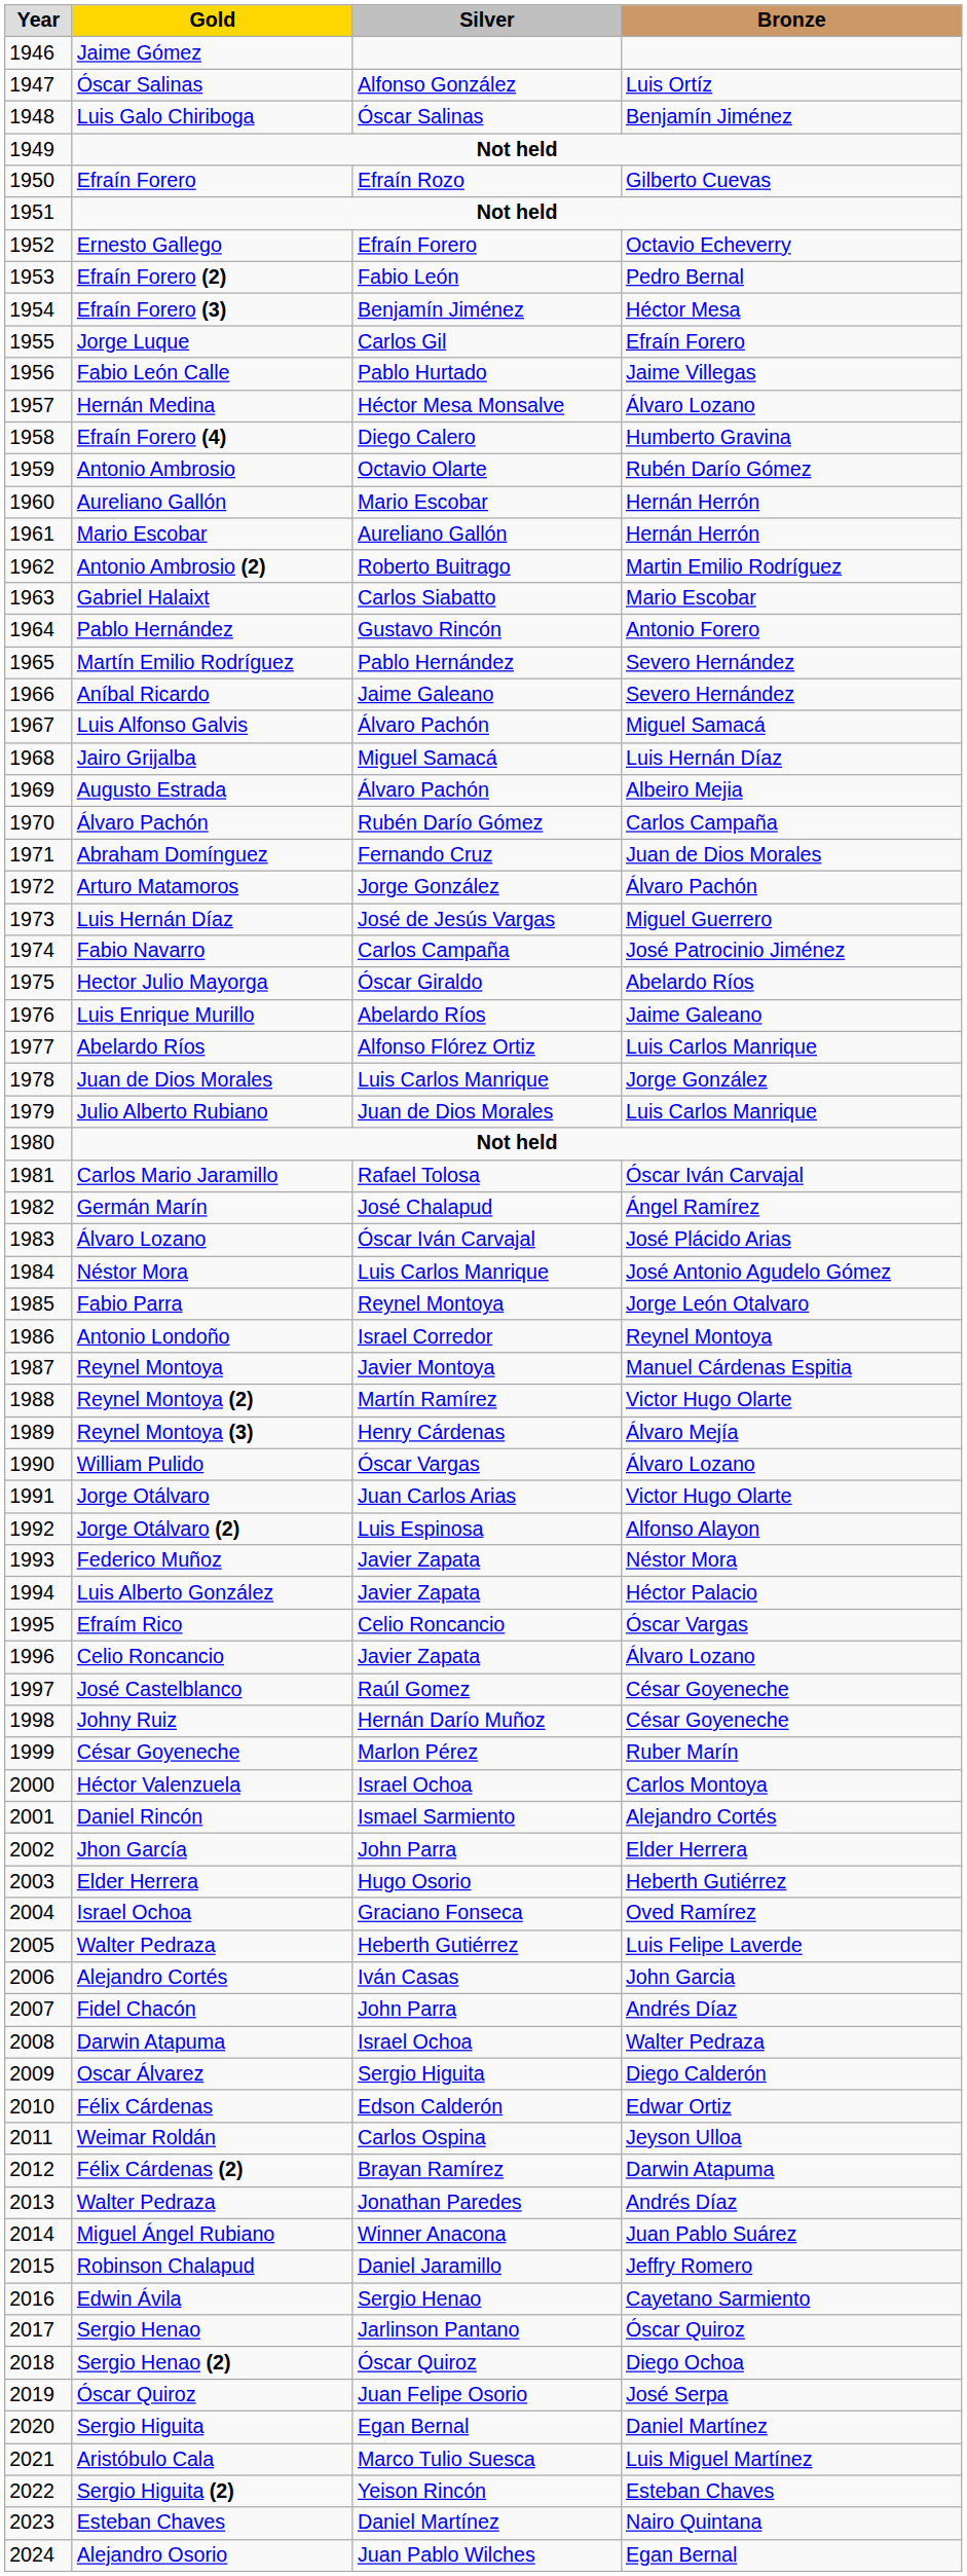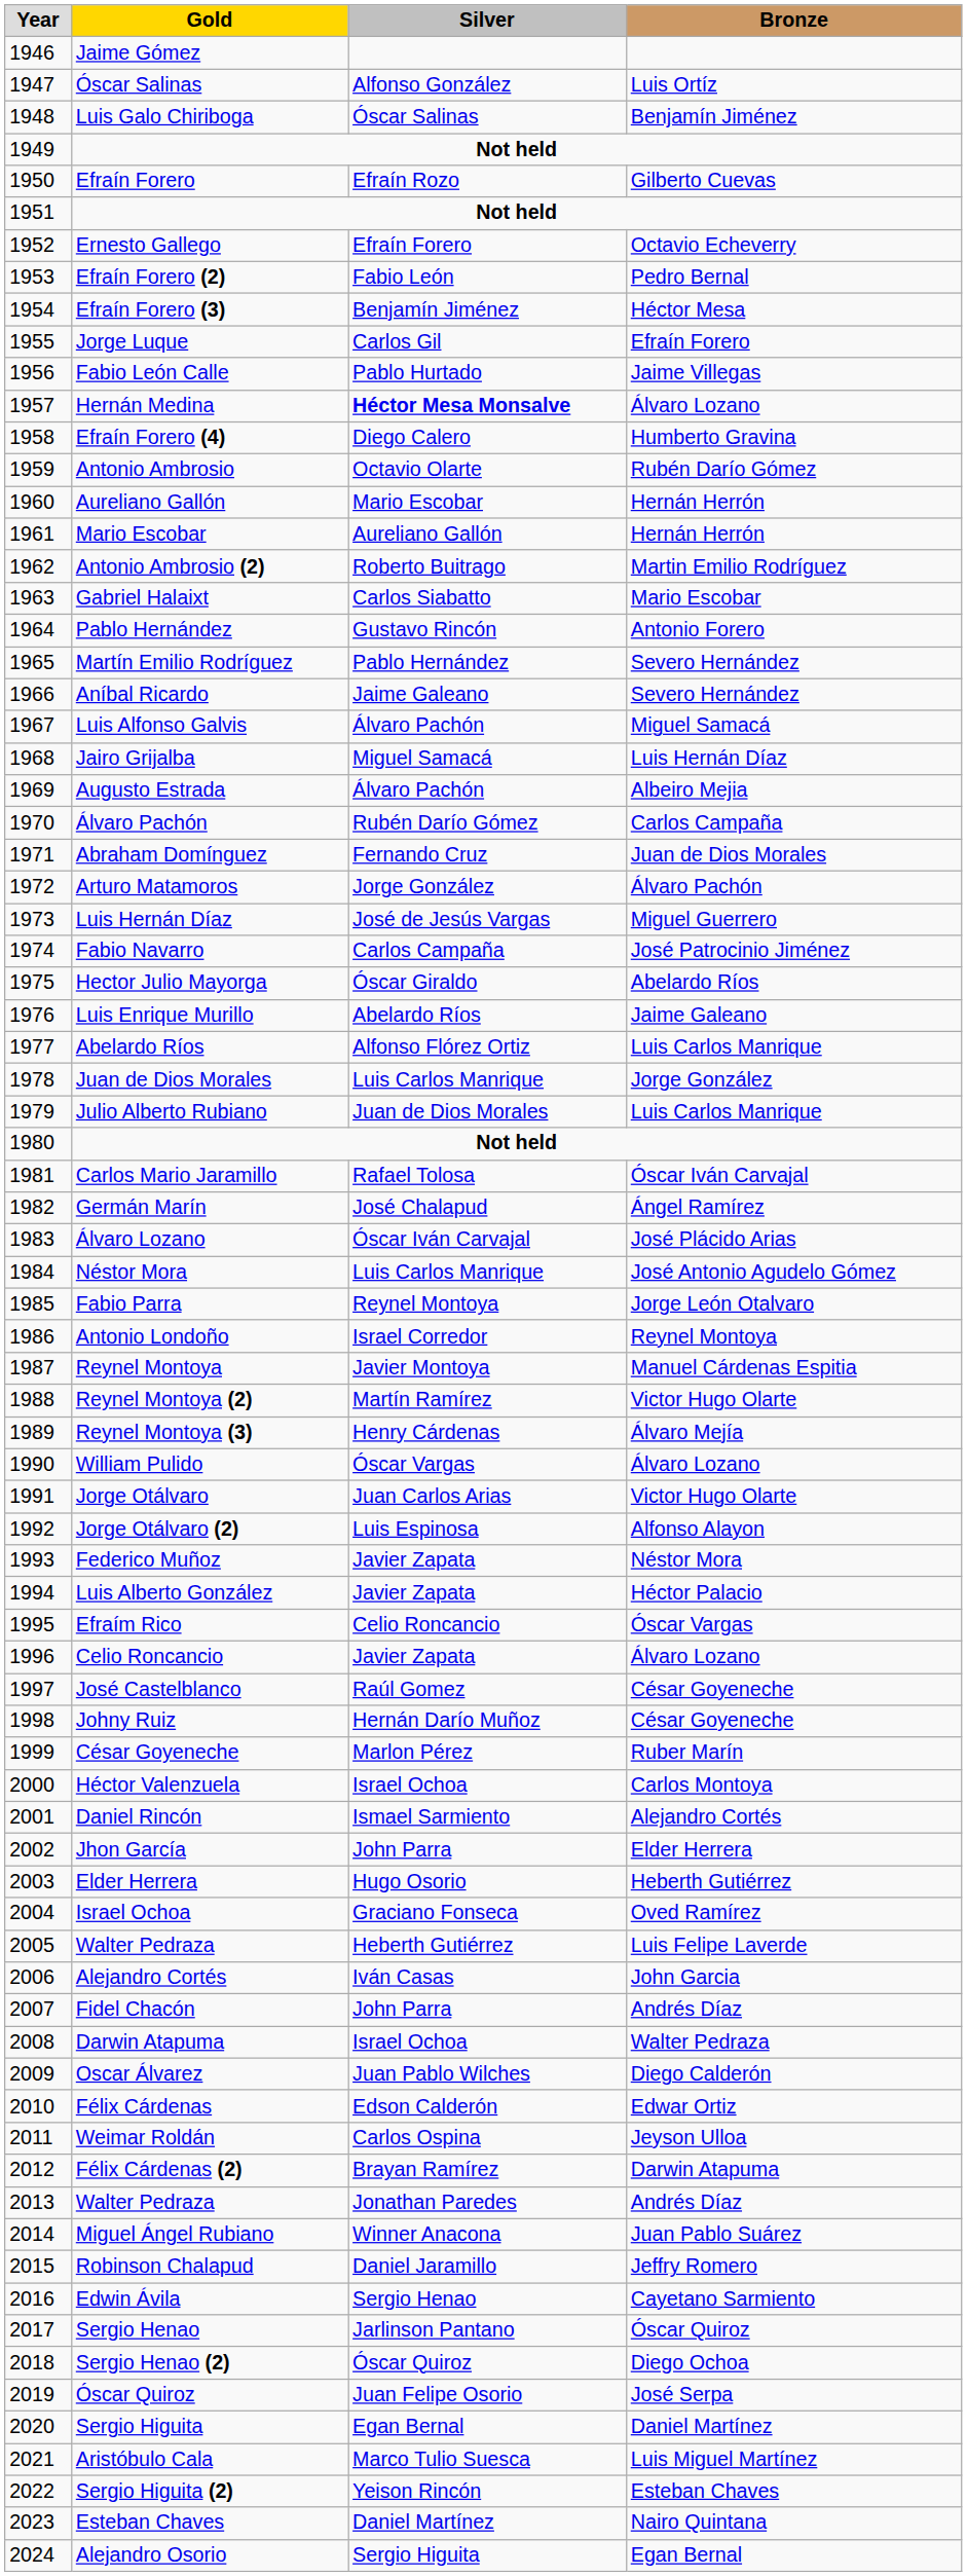Hernán Medina | Silver: normal -> bold
Oscar Álvarez | Silver: Sergio Higuita -> Juan Pablo Wilches
Alejandro Osorio | Silver: Juan Pablo Wilches -> Sergio Higuita
